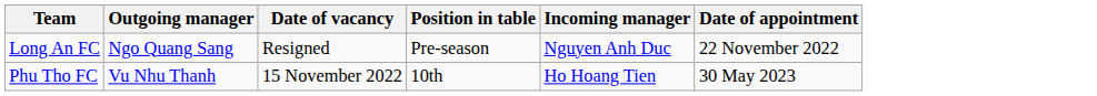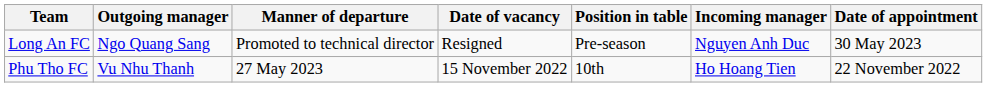+ column: Manner of departure | Promoted to technical director | 27 May 2023
Long An FC | Date of appointment: 22 November 2022 -> 30 May 2023
Phu Tho FC | Date of appointment: 30 May 2023 -> 22 November 2022
